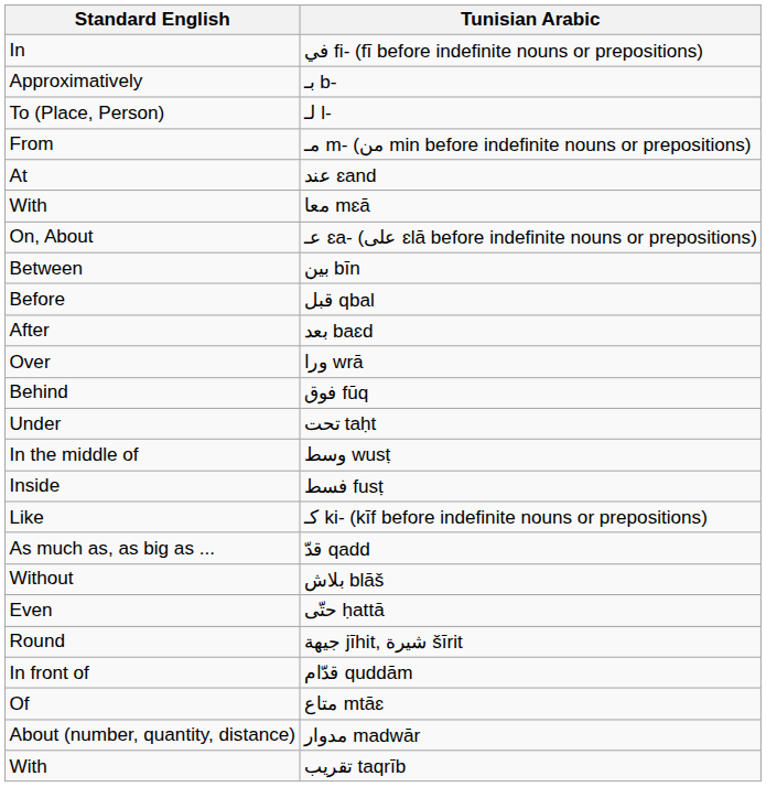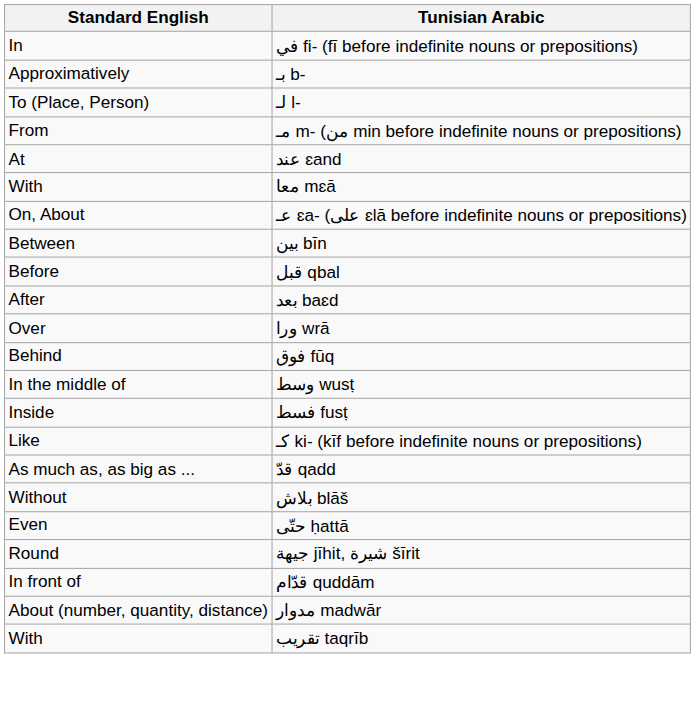- row: Under | تحت taḥt
- row: Of | متاع mtāɛ
